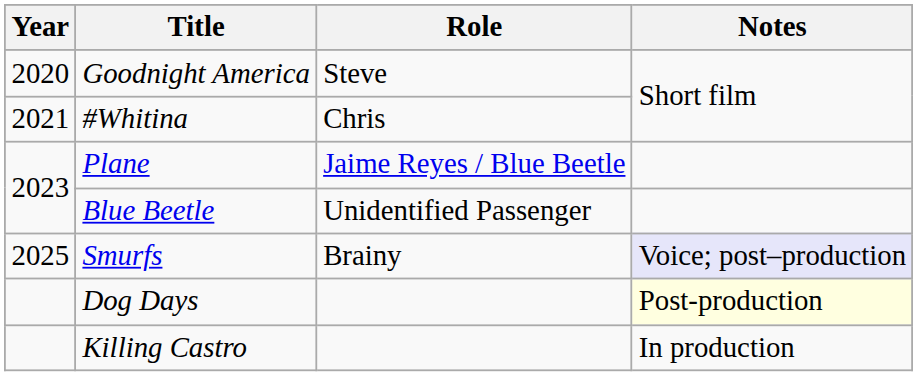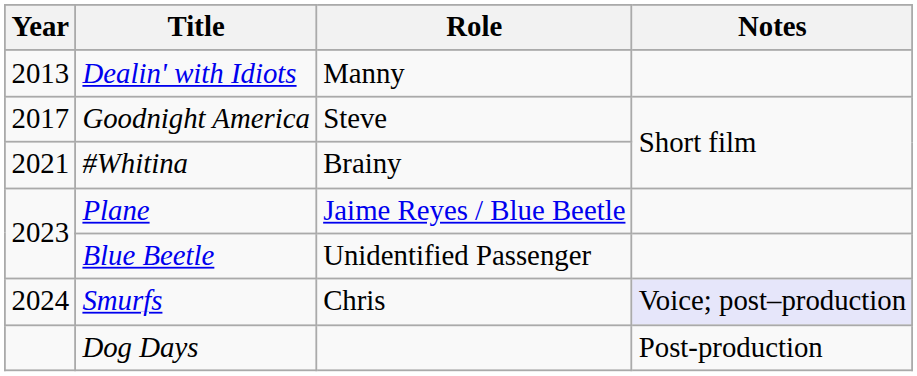+ row: 2013 | Dealin' with Idiots | Manny
Goodnight America | Year: 2020 -> 2017
#Whitina | Role: Chris -> Brainy
Smurfs | Year: 2025 -> 2024
Smurfs | Role: Brainy -> Chris
Dog Days | Notes: lightyellow background -> no background
- row: Killing Castro | In production
